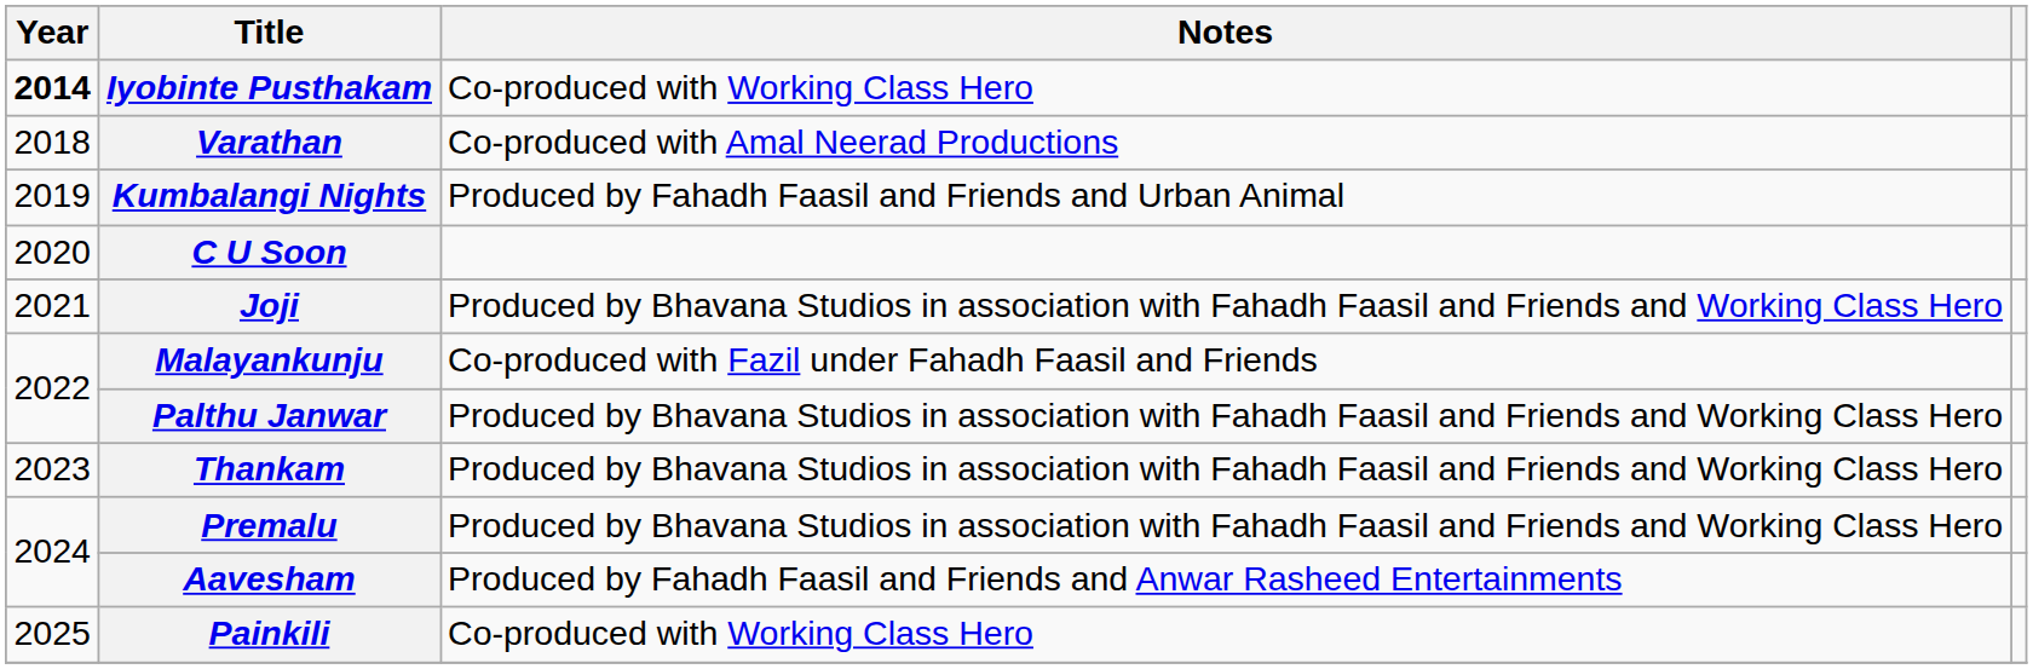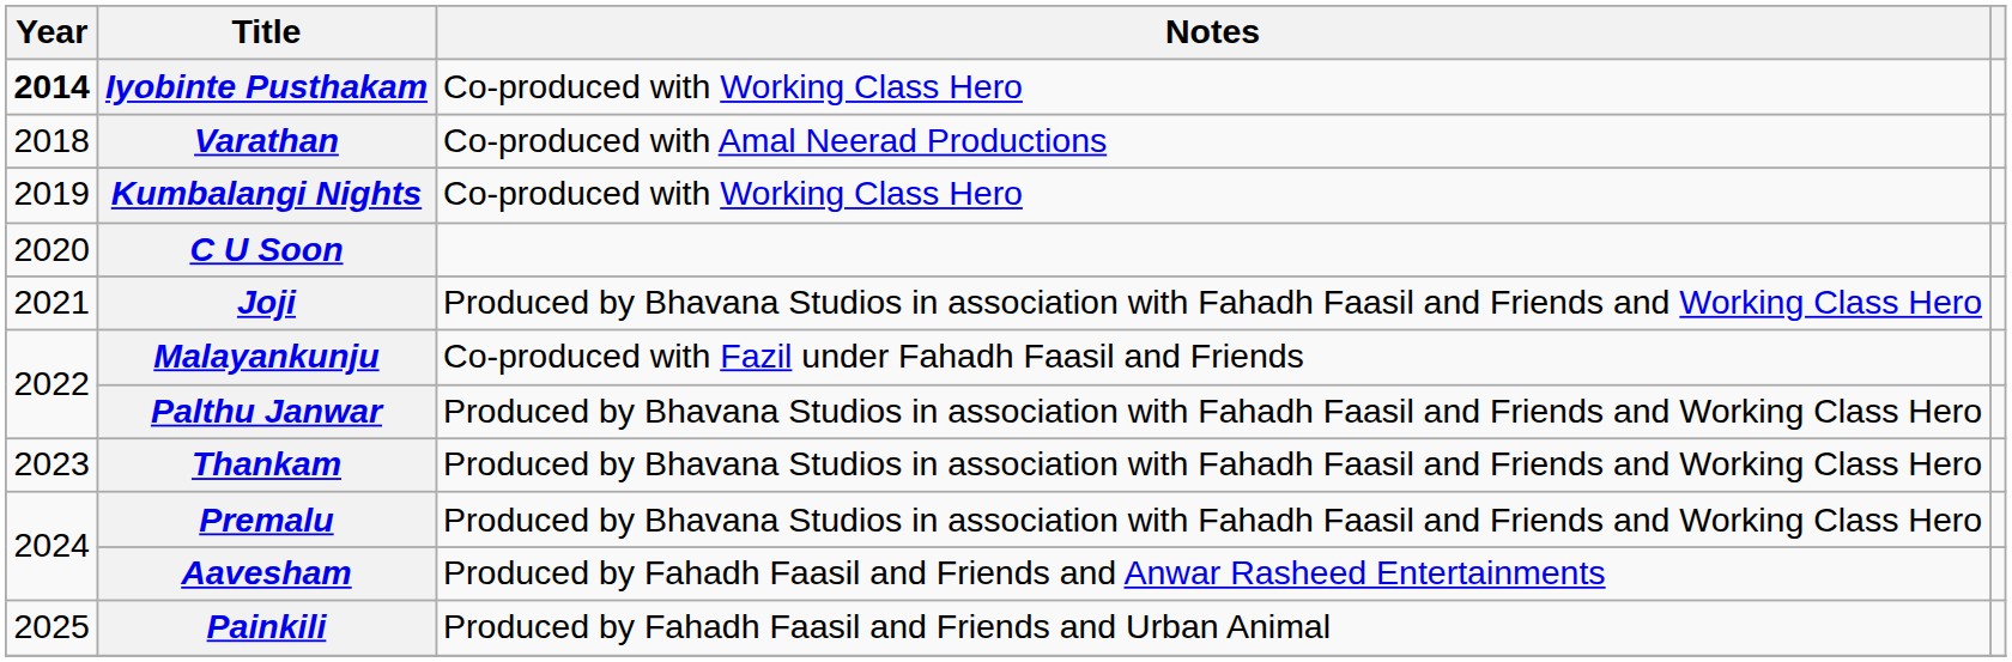Kumbalangi Nights | Notes: Produced by Fahadh Faasil and Friends and Urban Animal -> Co-produced with Working Class Hero
Painkili | Notes: Co-produced with Working Class Hero -> Produced by Fahadh Faasil and Friends and Urban Animal
